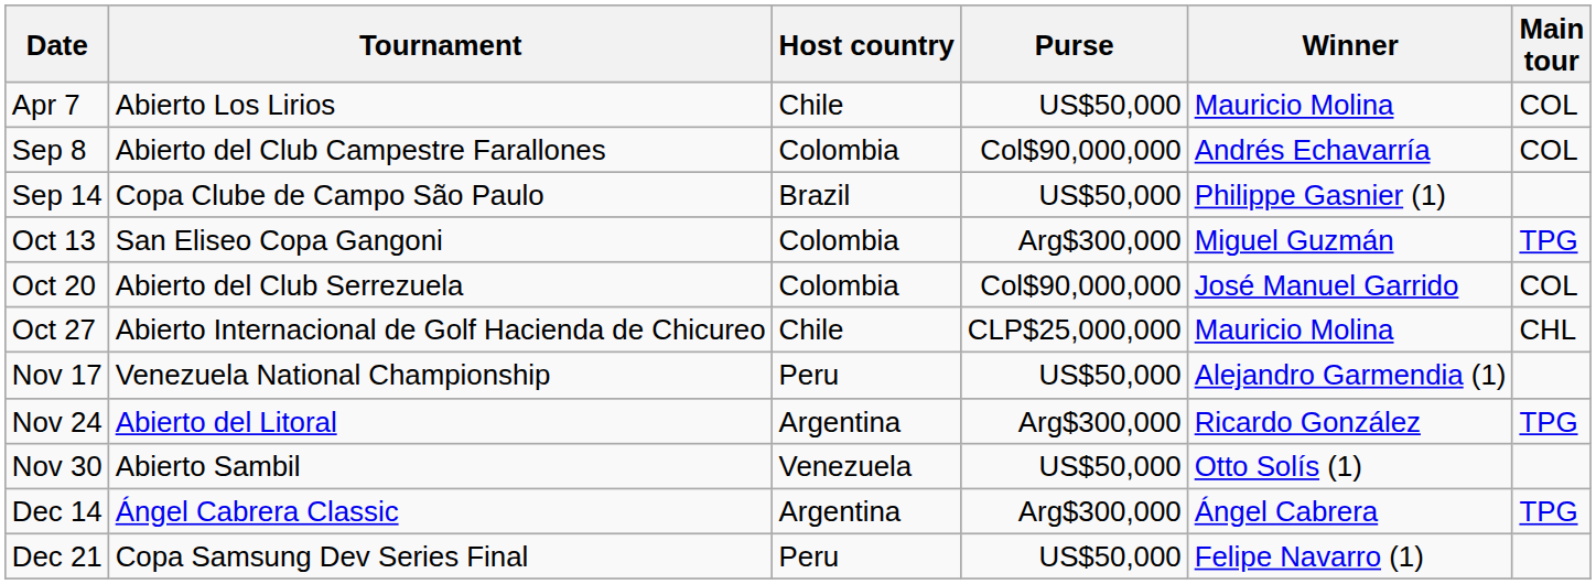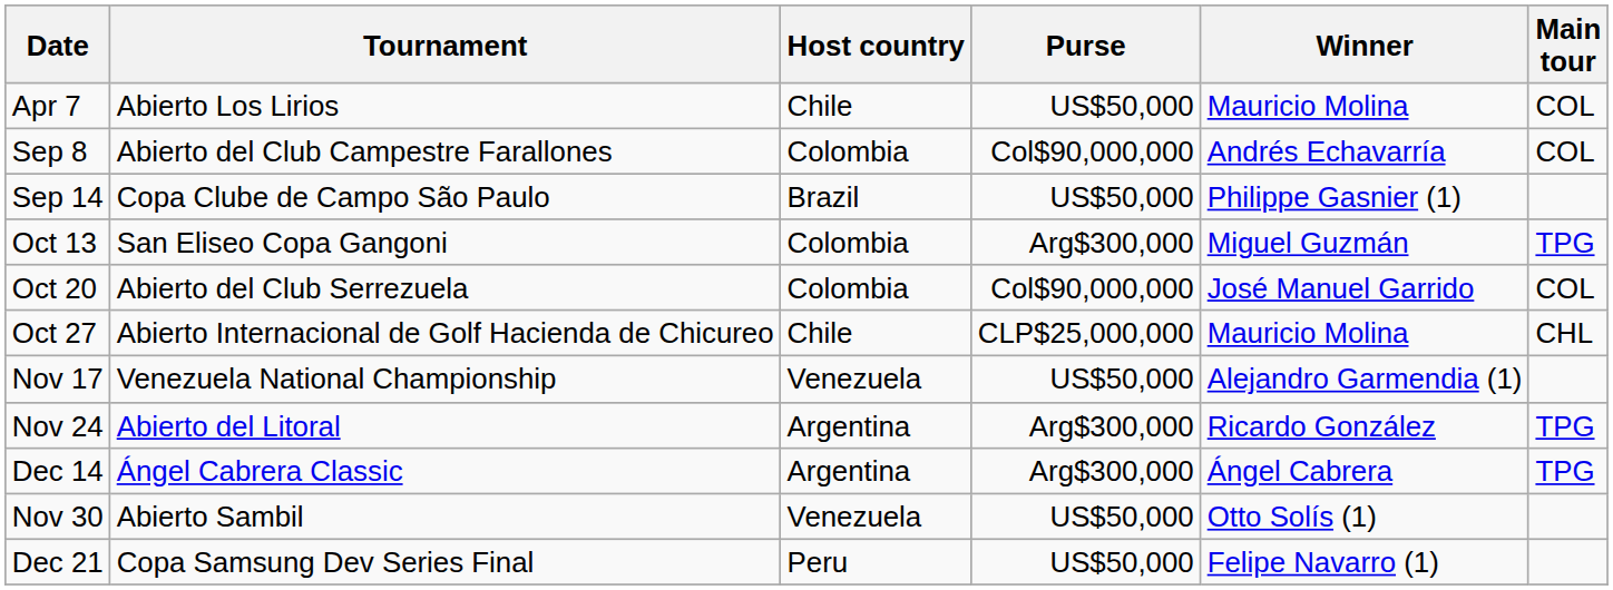Nov 17 | Host country: Peru -> Venezuela
rows swapped: Nov 30 <-> Dec 14
